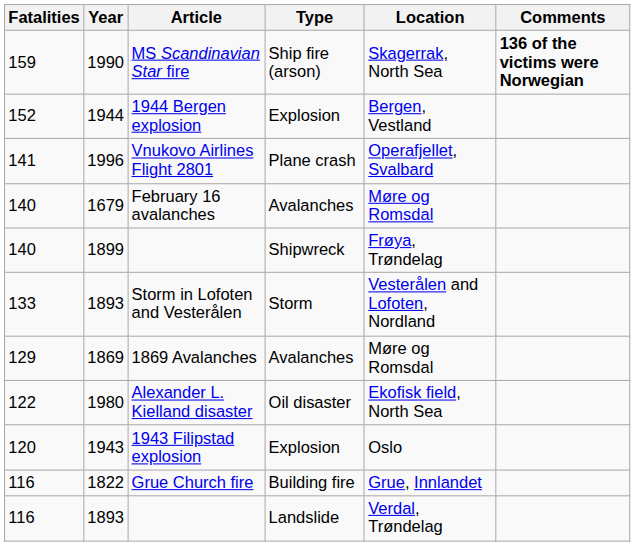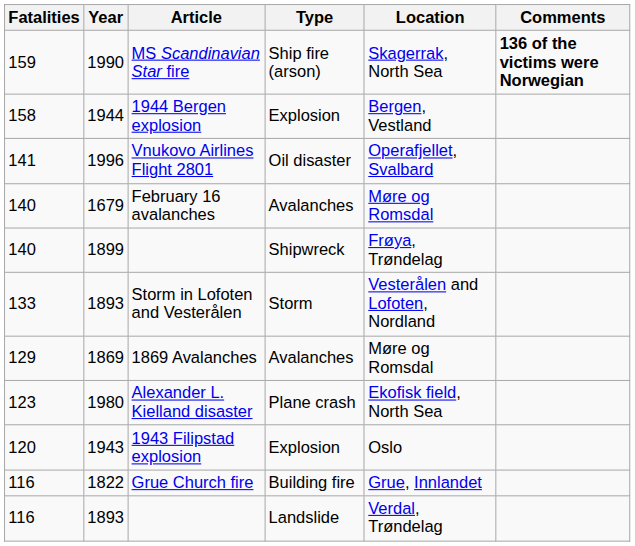1944 Bergen explosion | Fatalities: 152 -> 158
Vnukovo Airlines Flight 2801 | Type: Plane crash -> Oil disaster
Alexander L. Kielland disaster | Fatalities: 122 -> 123
Alexander L. Kielland disaster | Type: Oil disaster -> Plane crash
